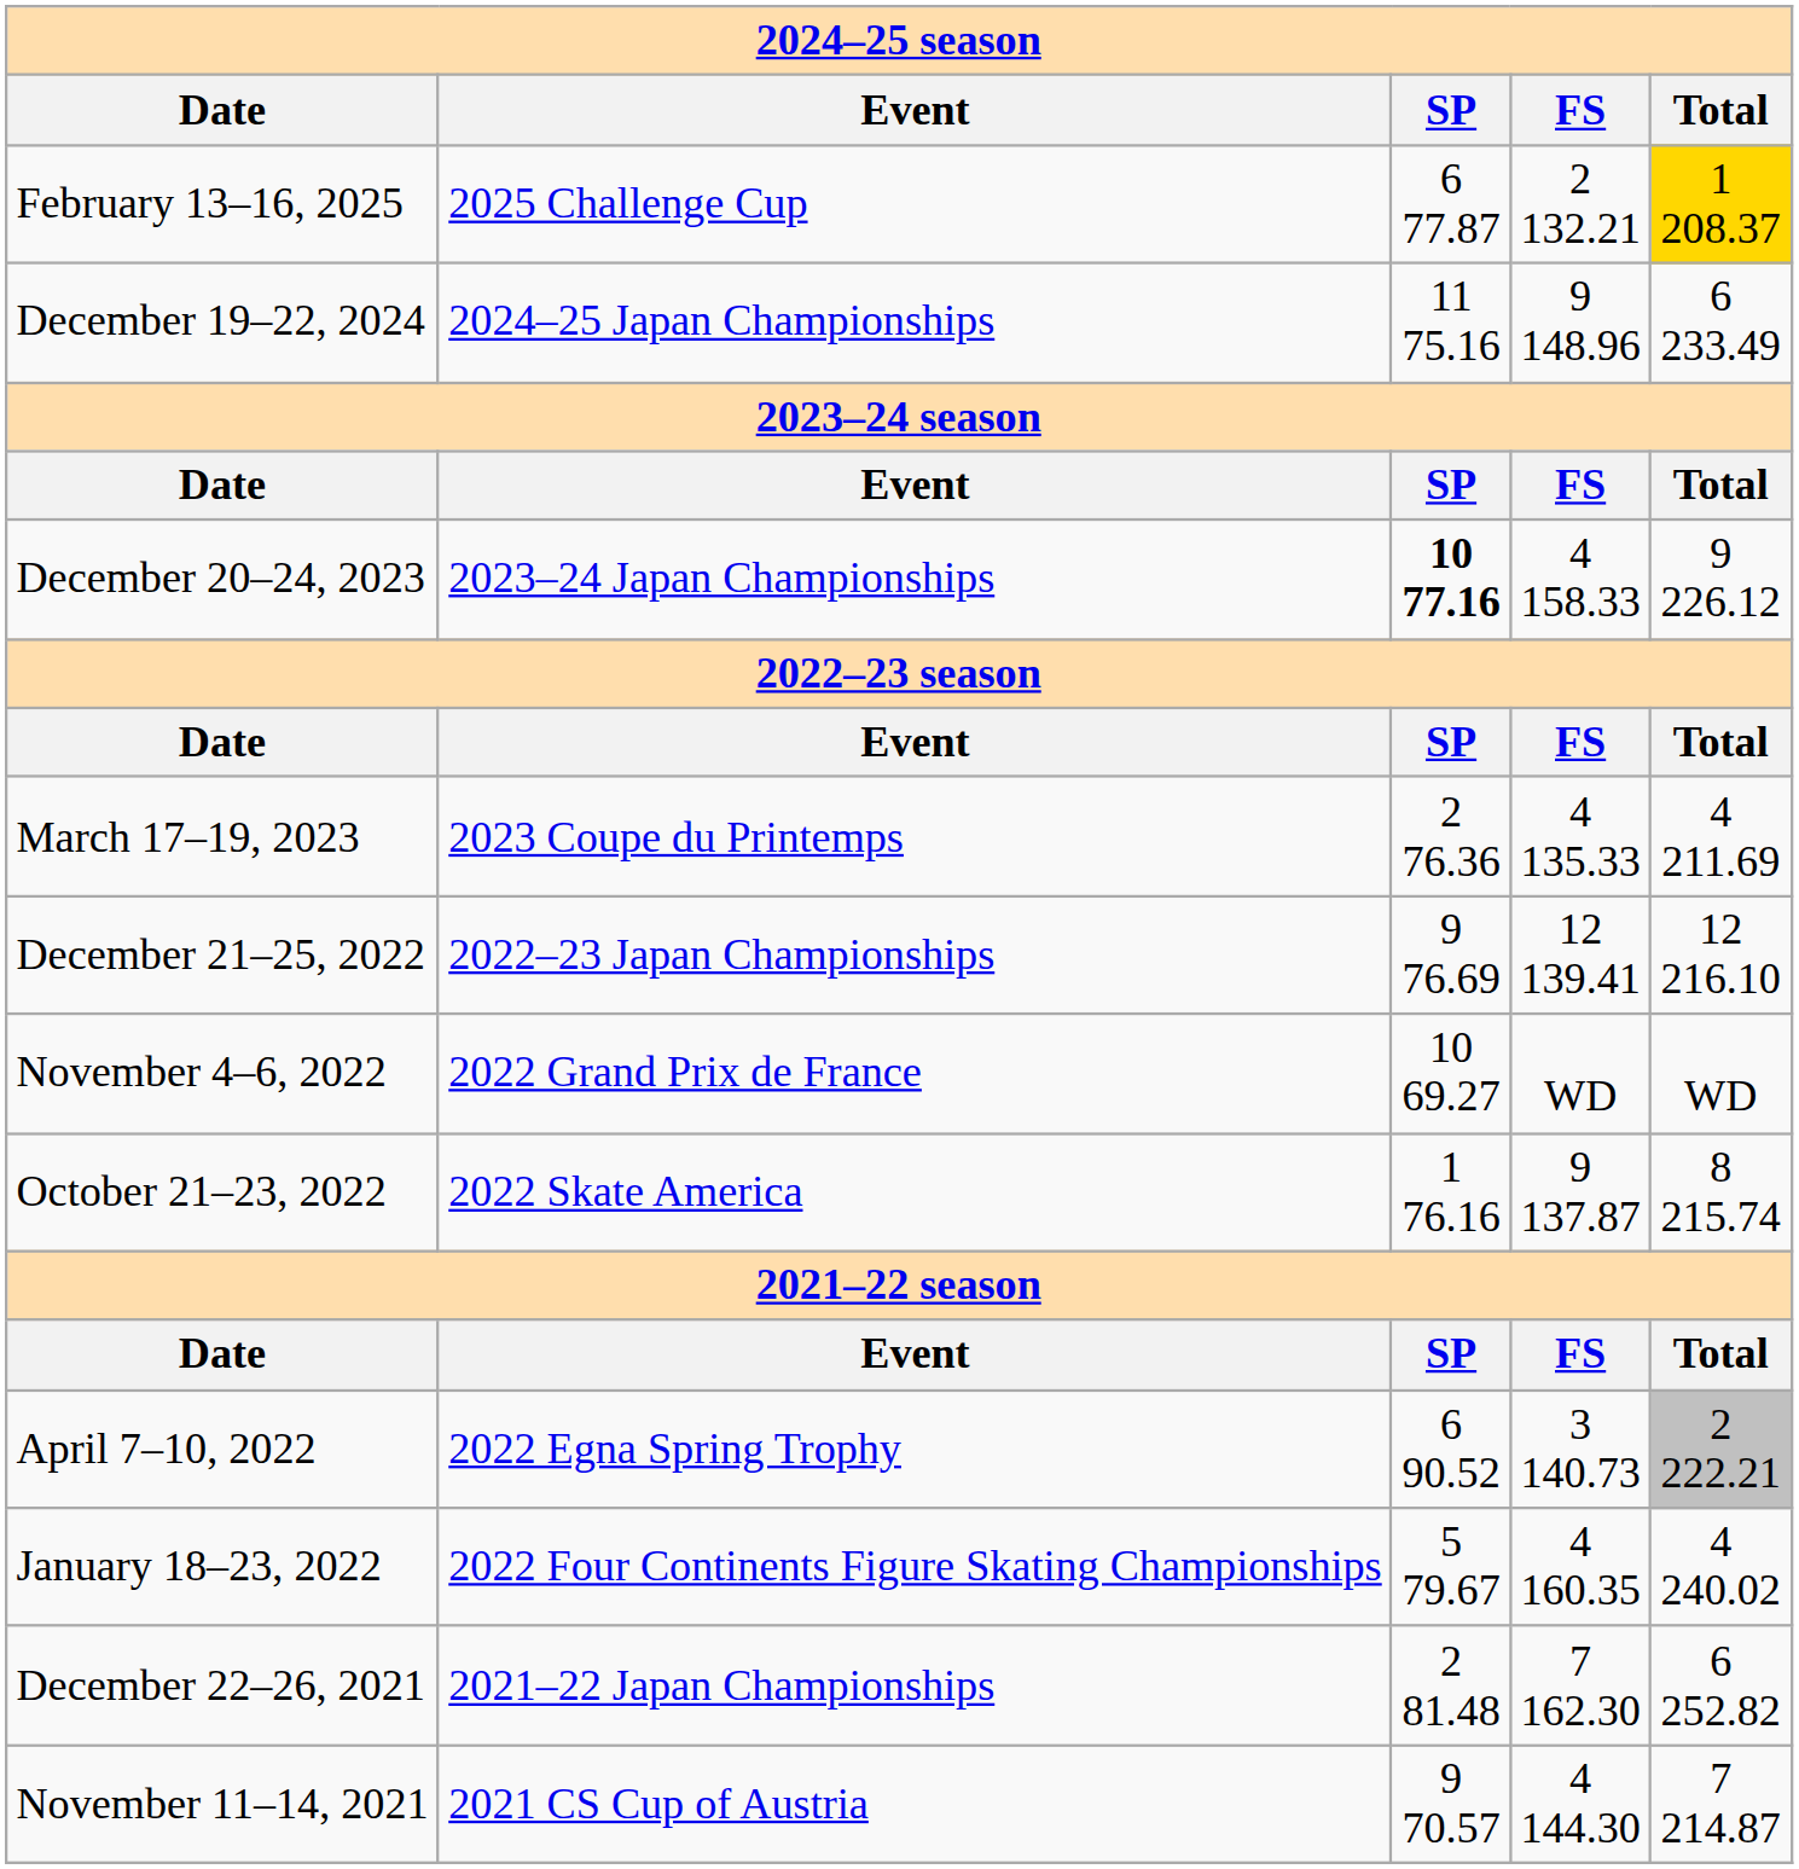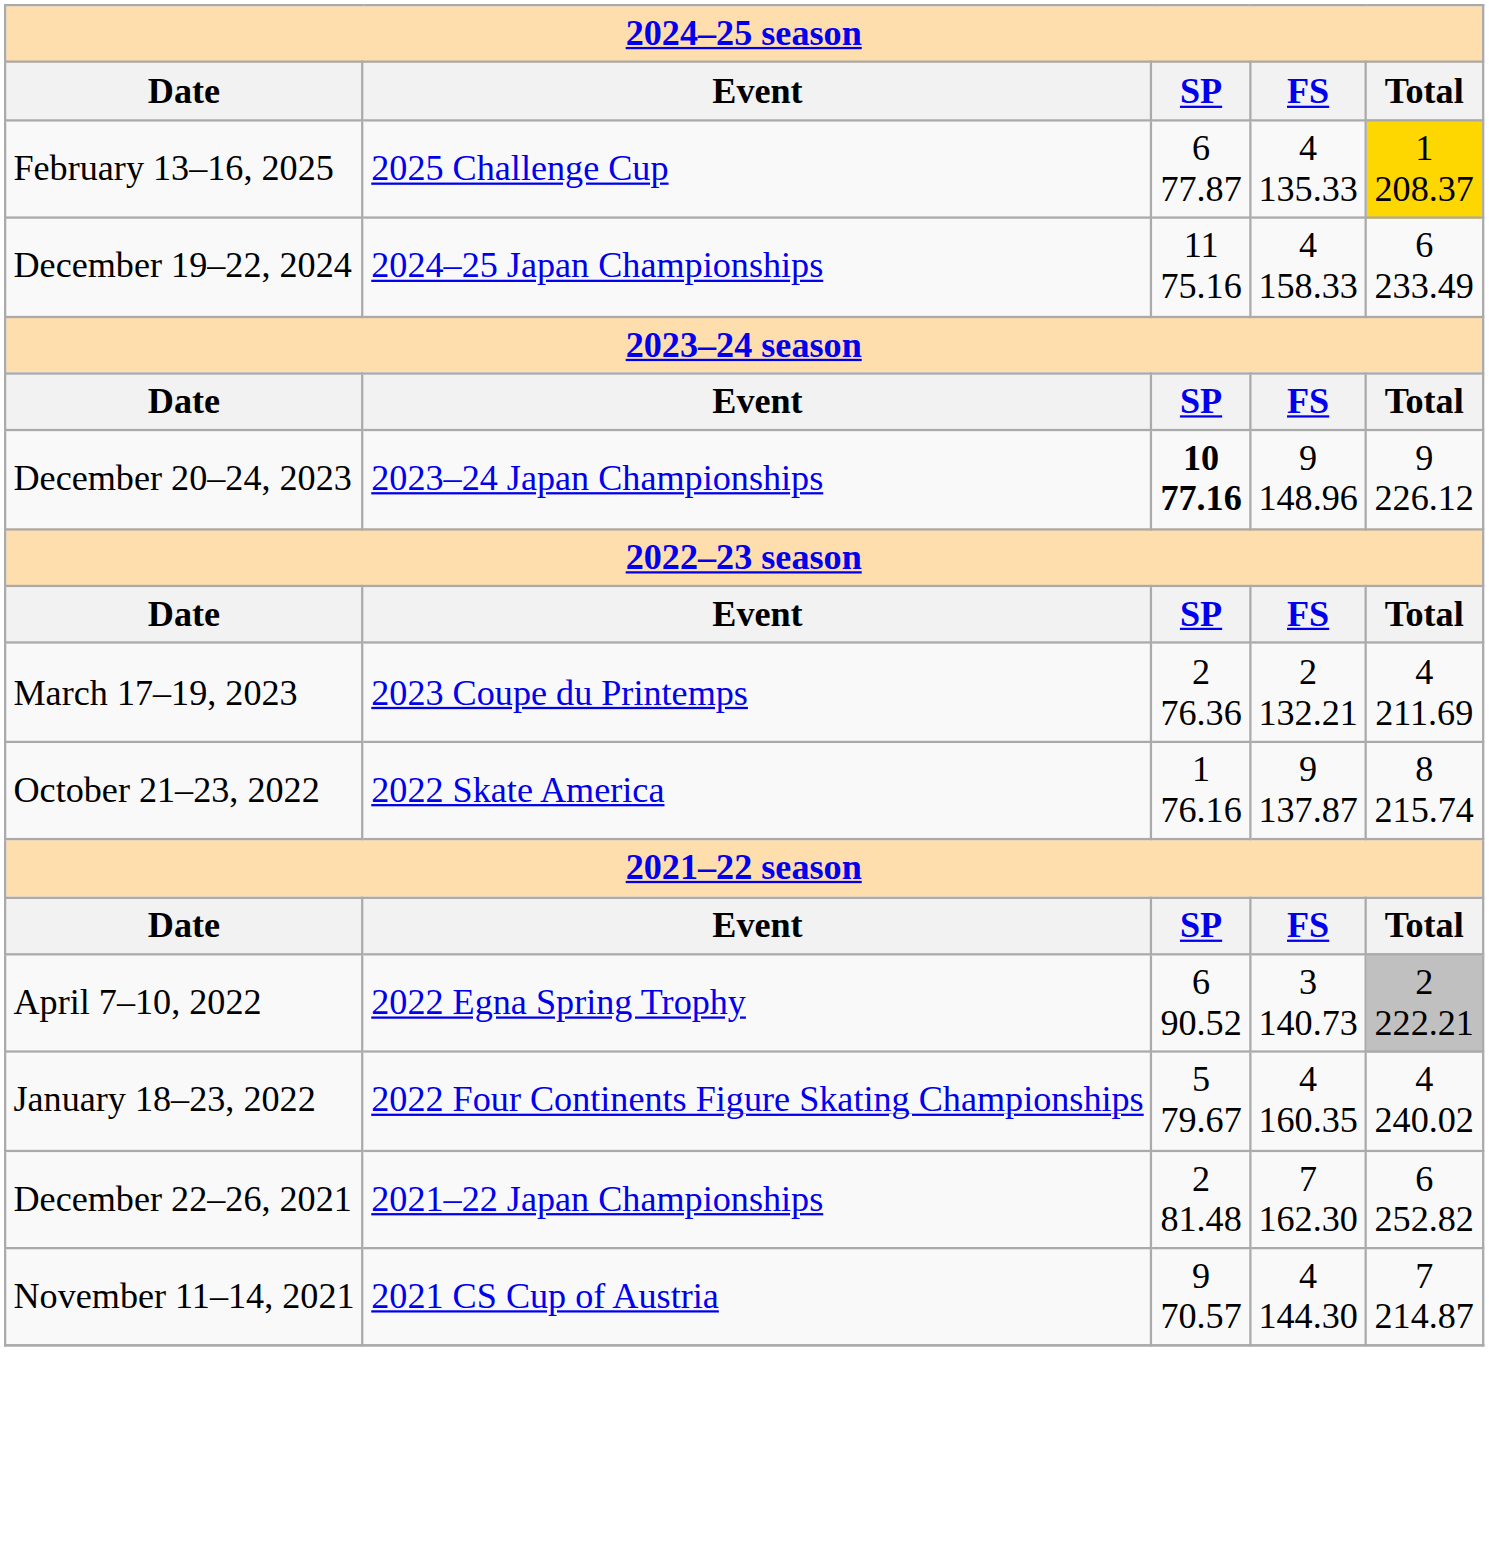February 13–16, 2025 | FS: 2 132.21 -> 4 135.33
December 19–22, 2024 | FS: 9 148.96 -> 4 158.33
December 20–24, 2023 | FS: 4 158.33 -> 9 148.96
March 17–19, 2023 | FS: 4 135.33 -> 2 132.21
- row: December 21–25, 2022 | 2022–23 Japan Championships | 9 76.69 | 12 139.41 | 12 216.10
- row: November 4–6, 2022 | 2022 Grand Prix de France | 10 69.27 | WD | WD
